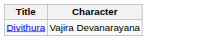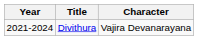+ column: Year | 2021-2024
